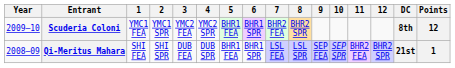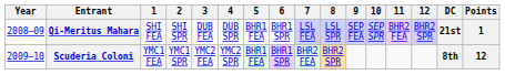rows swapped: Qi-Meritus Mahara <-> Scuderia Coloni
